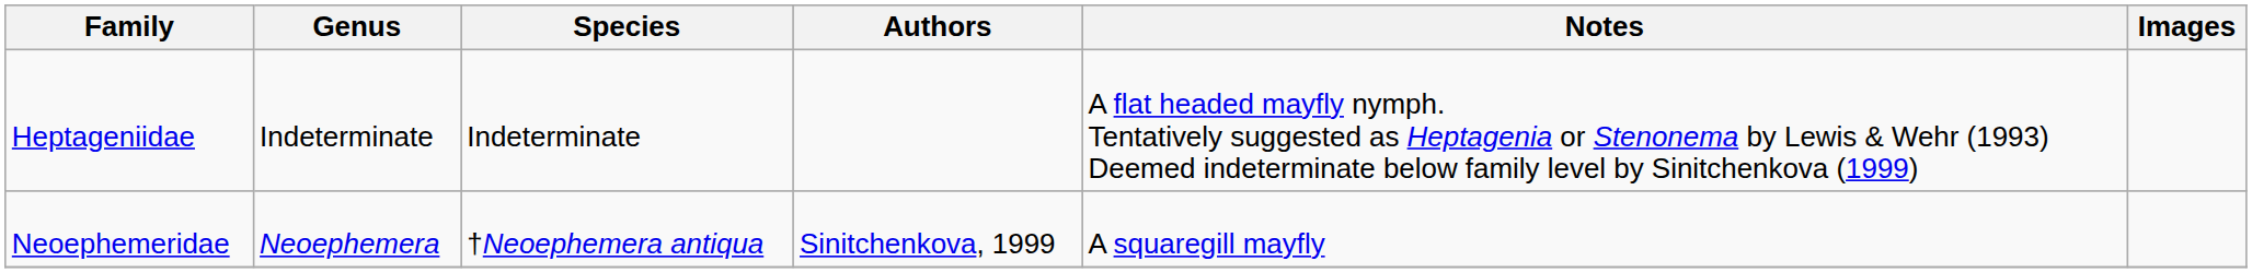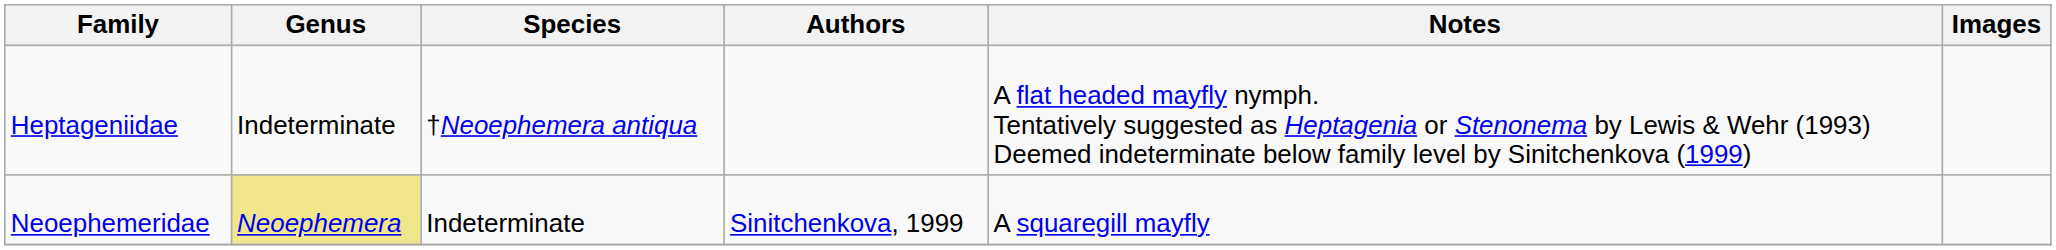Heptageniidae | Species: Indeterminate -> †Neoephemera antiqua
Neoephemeridae | Genus: no background -> khaki background
Neoephemeridae | Species: †Neoephemera antiqua -> Indeterminate
